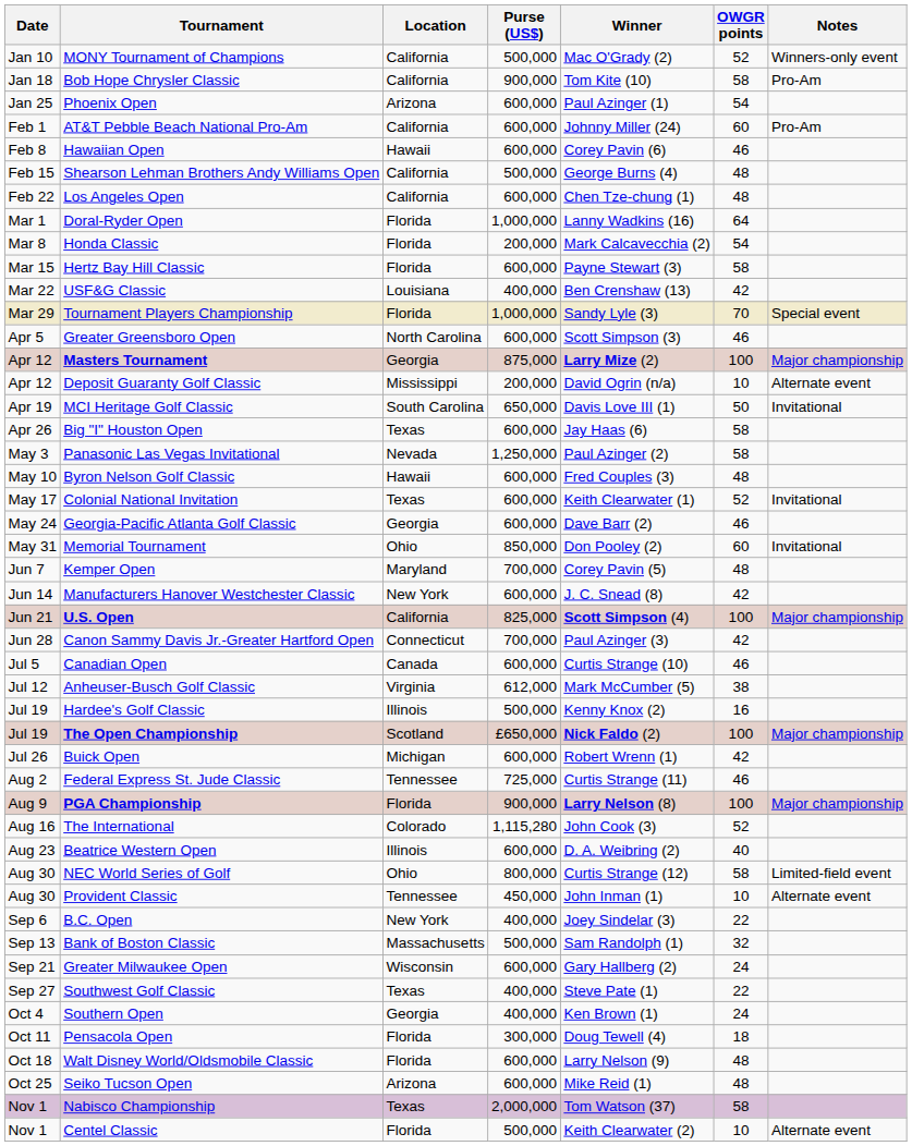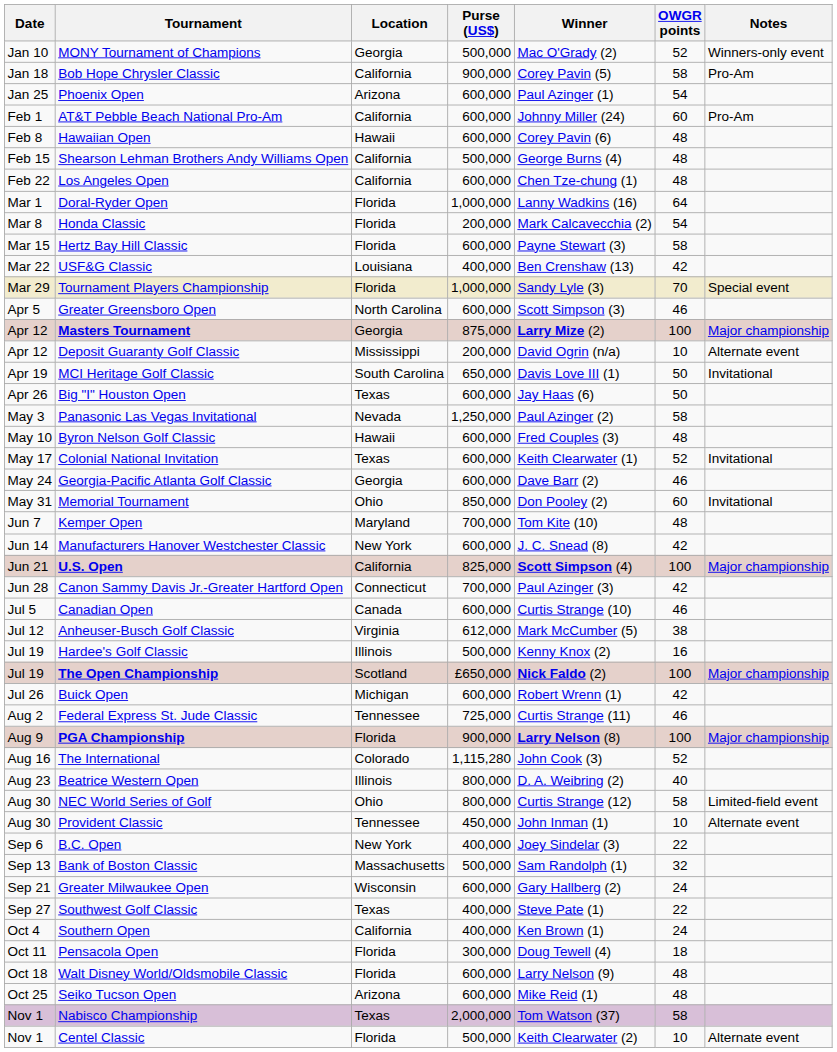MONY Tournament of Champions | Location: California -> Georgia
Bob Hope Chrysler Classic | Winner: Tom Kite (10) -> Corey Pavin (5)
Hawaiian Open | OWGR points: 46 -> 48
Big "I" Houston Open | OWGR points: 58 -> 50
Kemper Open | Winner: Corey Pavin (5) -> Tom Kite (10)
Beatrice Western Open | Purse (US$): 600,000 -> 800,000
Southern Open | Location: Georgia -> California
